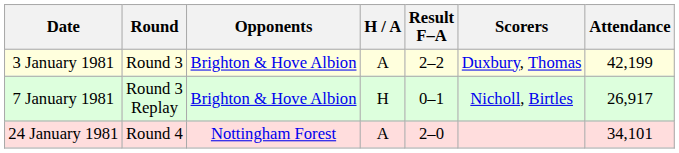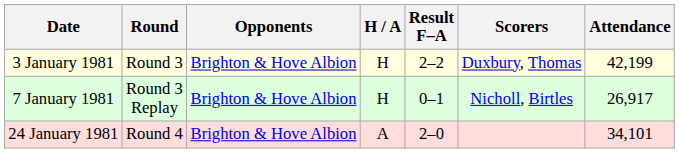3 January 1981 | H / A: A -> H
24 January 1981 | Opponents: Nottingham Forest -> Brighton & Hove Albion
